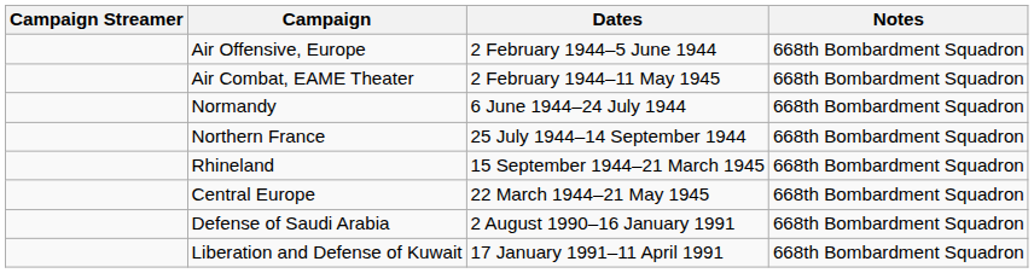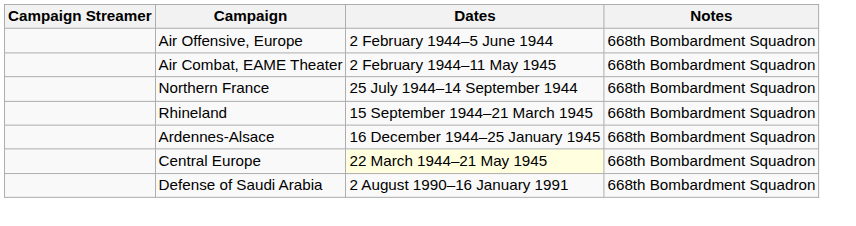- row: Normandy | 6 June 1944–24 July 1944 | 668th Bombardment Squadron
+ row: Ardennes-Alsace | 16 December 1944–25 January 1945 | 668th Bombardment Squadron
Central Europe | Dates: no background -> lightyellow background
- row: Liberation and Defense of Kuwait | 17 January 1991–11 April 1991 | 668th Bombardment Squadron
